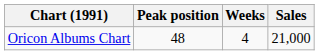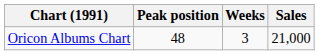Oricon Albums Chart | Weeks: 4 -> 3
